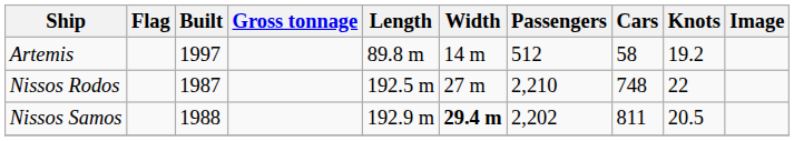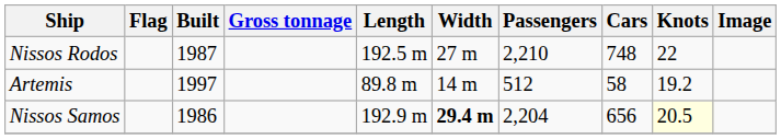rows swapped: Artemis <-> Nissos Rodos
Nissos Samos | Built: 1988 -> 1986
Nissos Samos | Passengers: 2,202 -> 2,204
Nissos Samos | Cars: 811 -> 656
Nissos Samos | Knots: no background -> lightyellow background
